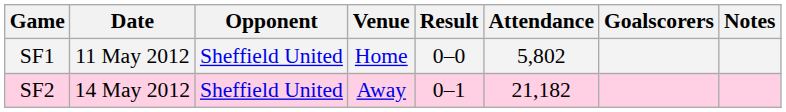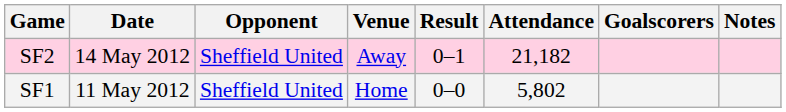rows swapped: SF1 <-> SF2
